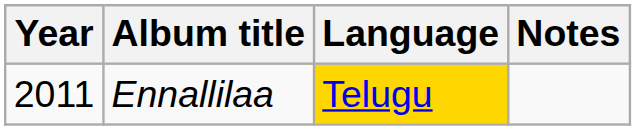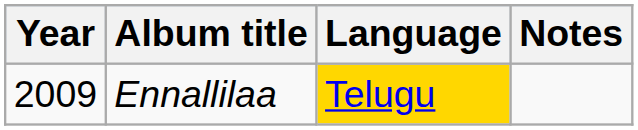Ennallilaa | Year: 2011 -> 2009
